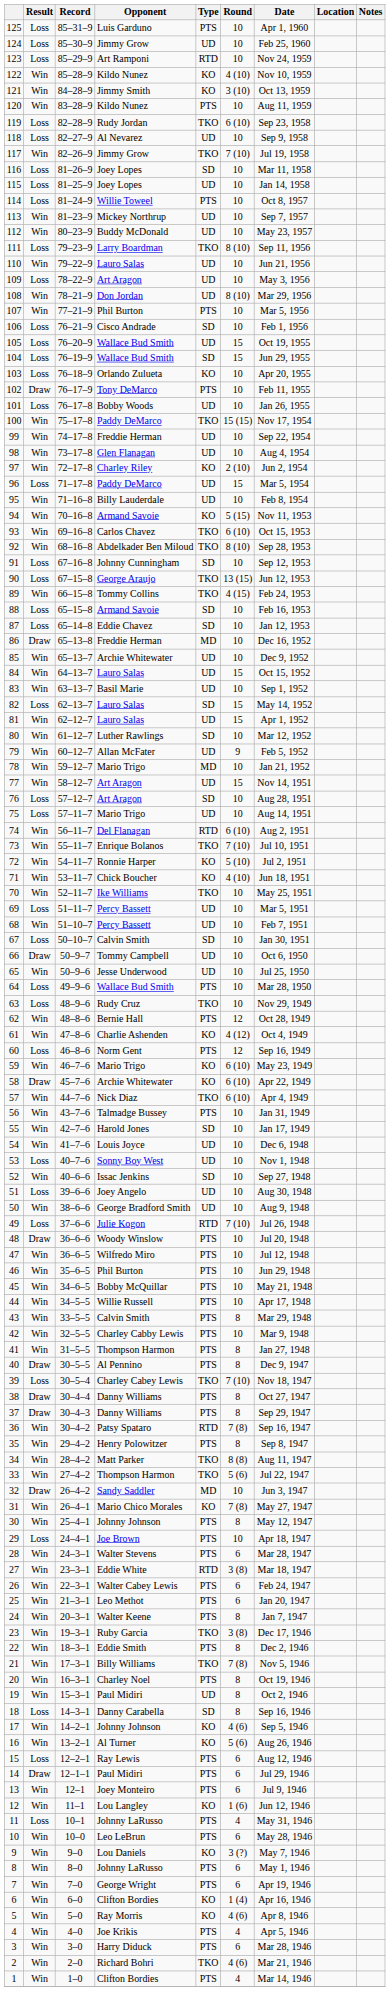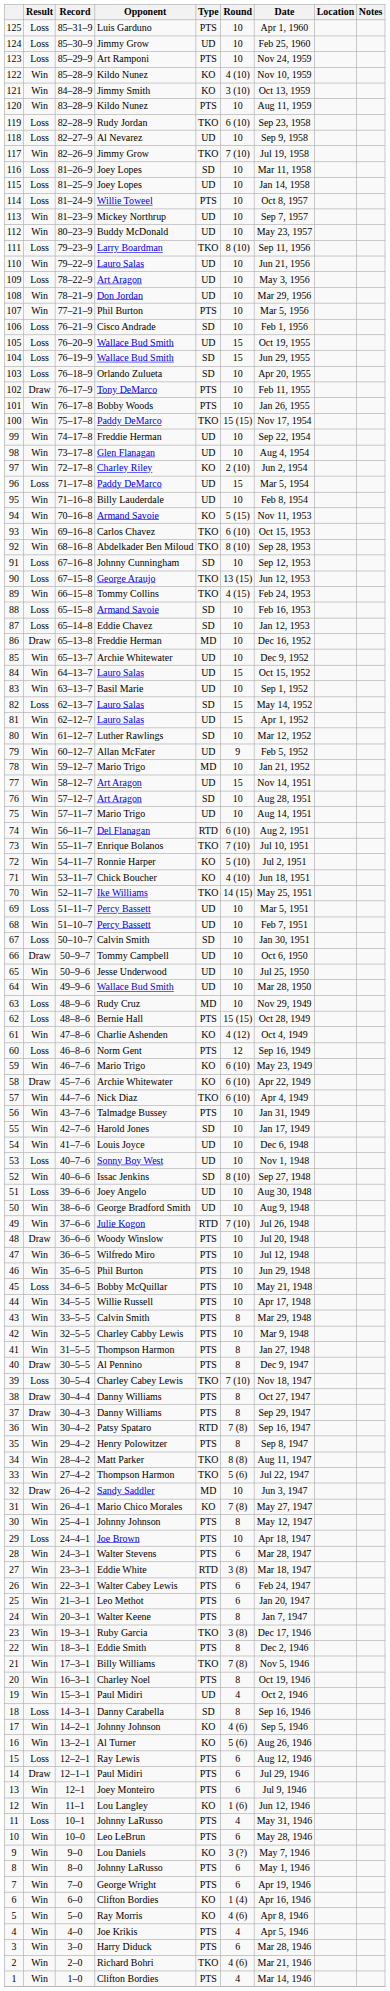123 | Type: RTD -> PTS
108 | Round: 8 (10) -> 10
103 | Type: KO -> SD
101 | Result: Loss -> Win
101 | Type: UD -> PTS
76 | Result: Loss -> Win
75 | Result: Loss -> Win
70 | Round: 10 -> 14 (15)
64 | Result: Loss -> Win
64 | Type: PTS -> UD
63 | Type: TKO -> MD
62 | Result: Win -> Loss
62 | Round: 12 -> 15 (15)
52 | Round: 10 -> 8 (10)
49 | Result: Loss -> Win
45 | Result: Win -> Loss
19 | Round: 8 -> 4
